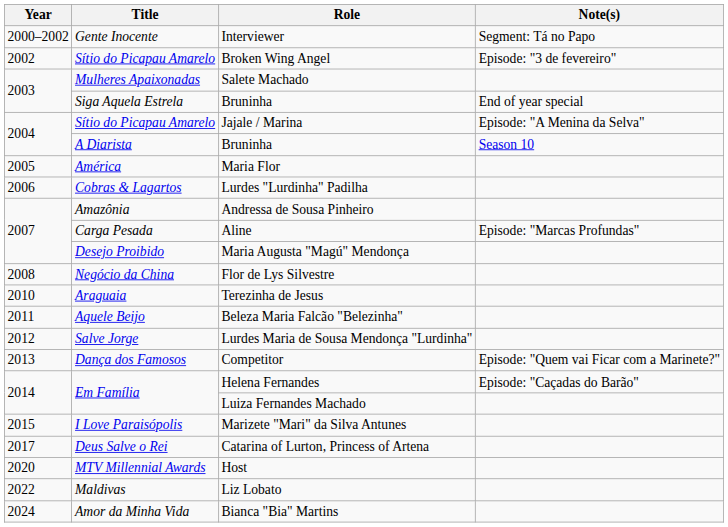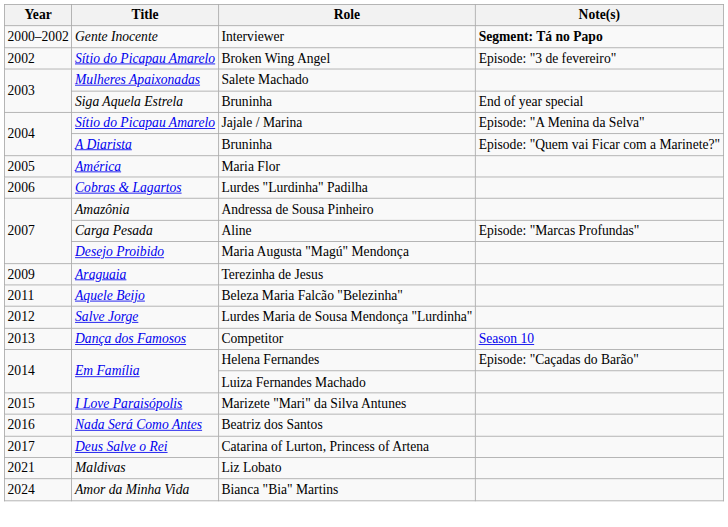Interviewer | Note(s): normal -> bold
A Diarista / Bruninha | Note(s): Season 10 -> Episode: "Quem vai Ficar com a Marinete?"
- row: 2008 | Negócio da China | Flor de Lys Silvestre
Terezinha de Jesus | Year: 2010 -> 2009
Competitor | Note(s): Episode: "Quem vai Ficar com a Marinete?" -> Season 10
+ row: 2016 | Nada Será Como Antes | Beatriz dos Santos
- row: 2020 | MTV Millennial Awards | Host
Liz Lobato | Year: 2022 -> 2021
